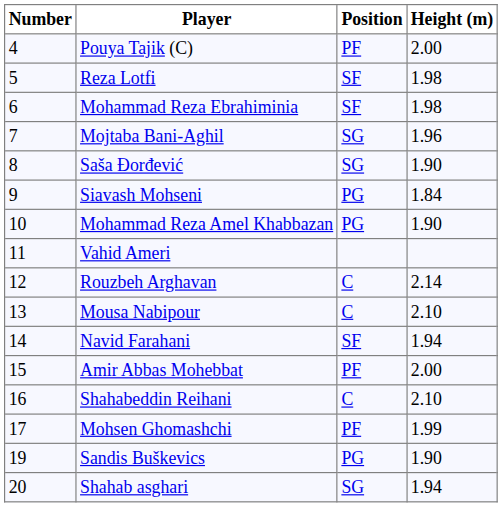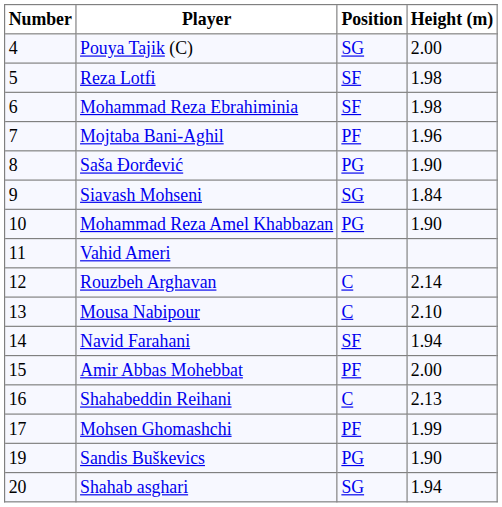Pouya Tajik (C) | Position: PF -> SG
Mojtaba Bani-Aghil | Position: SG -> PF
Saša Đorđević | Position: SG -> PG
Siavash Mohseni | Position: PG -> SG
Shahabeddin Reihani | Height (m): 2.10 -> 2.13
